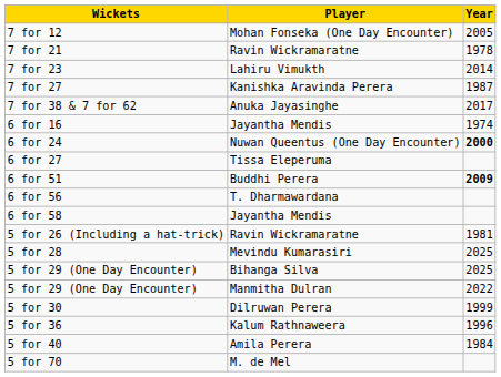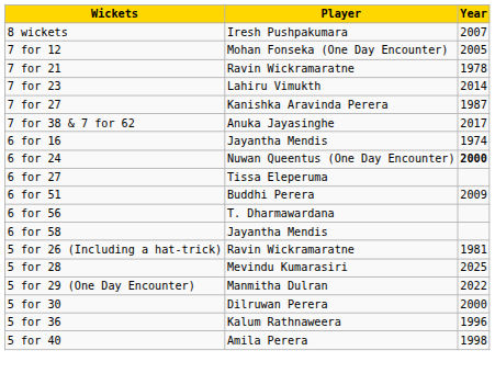+ row: 8 wickets | Iresh Pushpakumara | 2007
6 for 51 | Year: bold -> normal
- row: 5 for 29 (One Day Encounter) | Bihanga Silva | 2025
5 for 30 | Year: 1999 -> 2000
5 for 40 | Year: 1984 -> 1998
- row: 5 for 70 | M. de Mel
